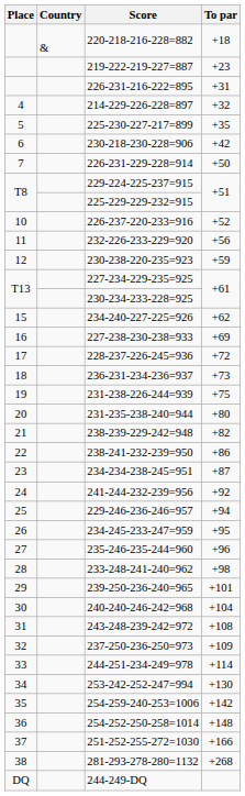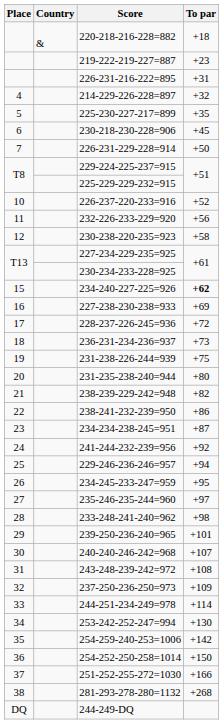230-218-230-228=906 | To par: +42 -> +45
230-238-220-235=923 | To par: +59 -> +58
234-240-227-225=926 | To par: normal -> bold
235-246-235-244=960 | To par: +96 -> +97
240-240-246-242=968 | To par: +104 -> +107
254-252-250-258=1014 | To par: +148 -> +150
